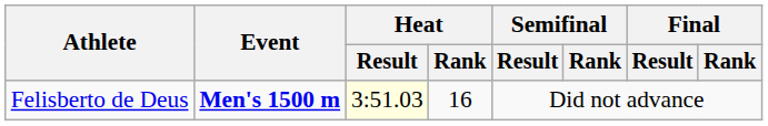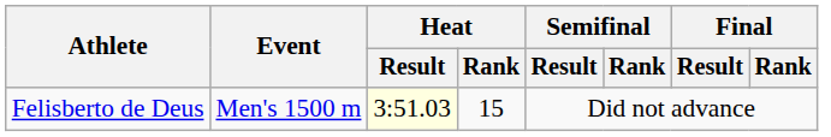Felisberto de Deus | Event: bold -> normal
Felisberto de Deus | Heat / Rank: 16 -> 15
